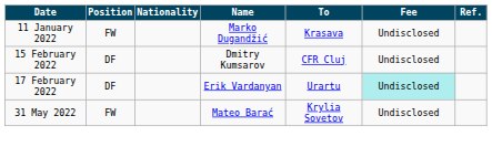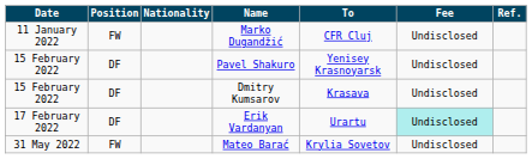Marko Dugandžić | To: Krasava -> CFR Cluj
+ row: 15 February 2022 | DF | Pavel Shakuro | Yenisey Krasnoyarsk | Undisclosed
Dmitry Kumsarov | To: CFR Cluj -> Krasava
